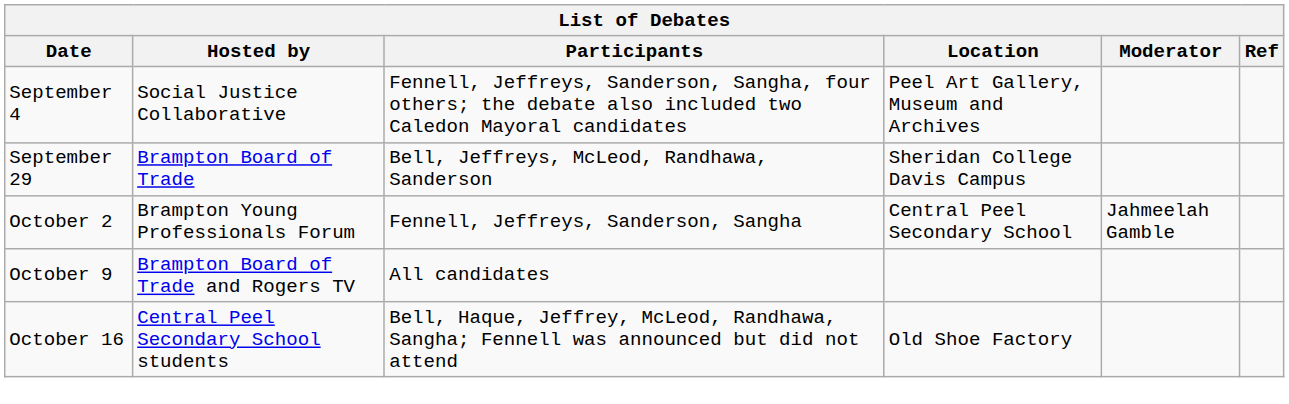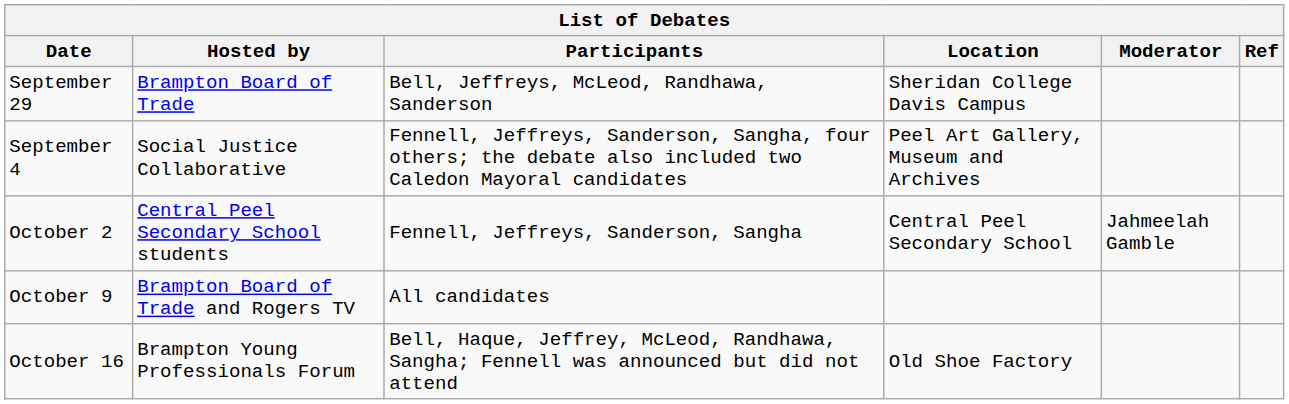rows swapped: September 4 <-> September 29
October 2 | Hosted by: Brampton Young Professionals Forum -> Central Peel Secondary School students
October 16 | Hosted by: Central Peel Secondary School students -> Brampton Young Professionals Forum
